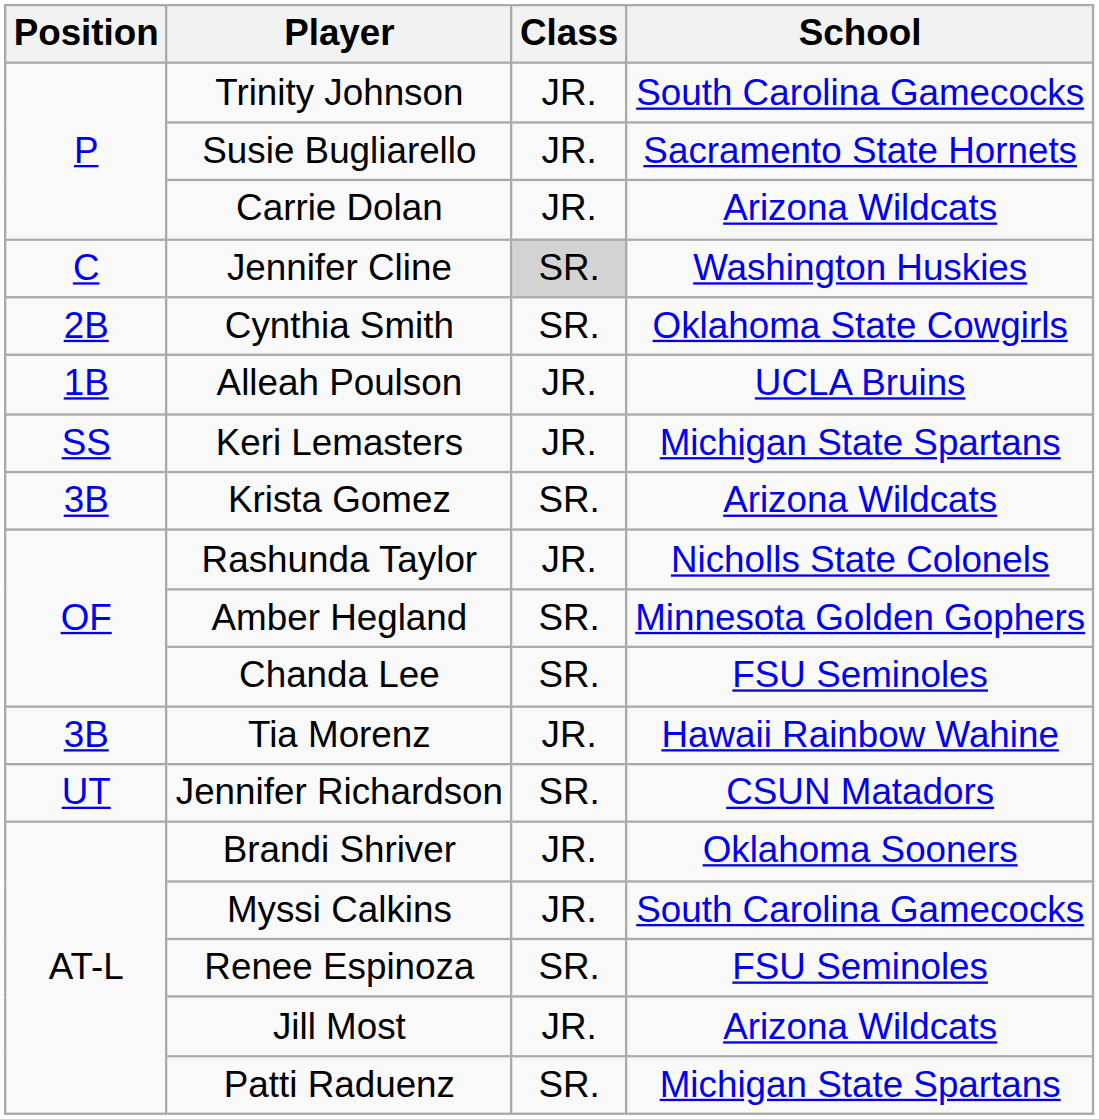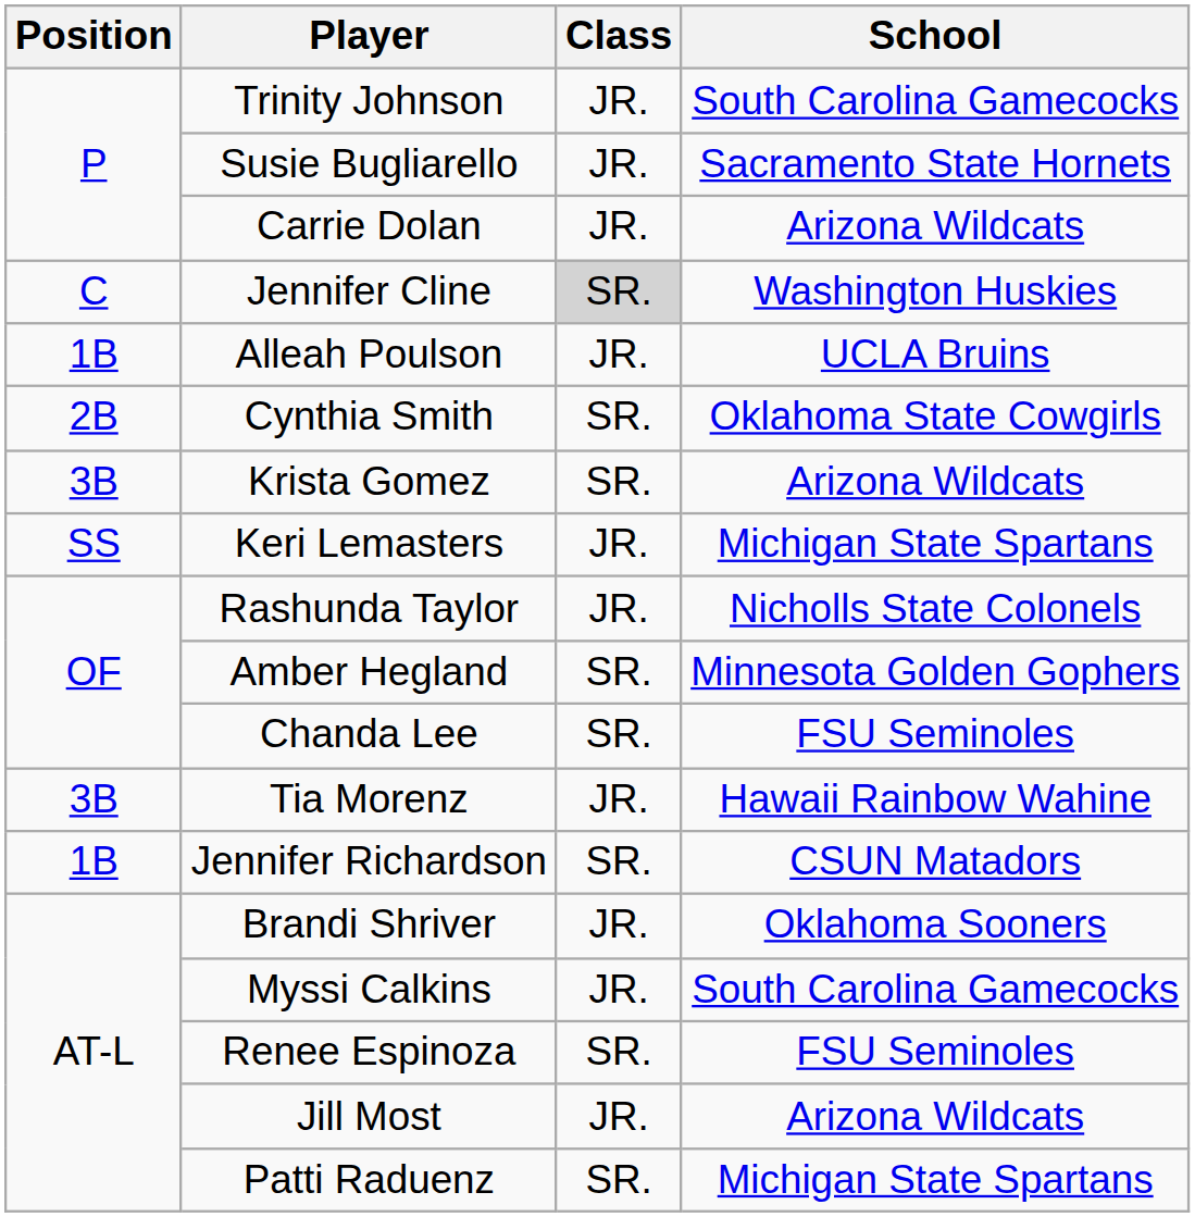rows swapped: Alleah Poulson <-> Cynthia Smith
rows swapped: Krista Gomez <-> Keri Lemasters
Jennifer Richardson | Position: UT -> 1B
